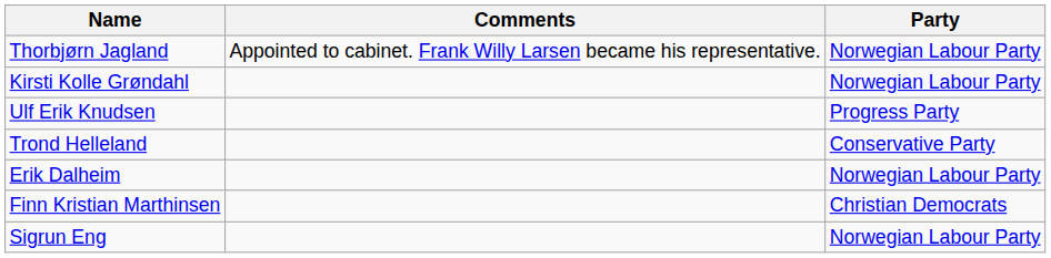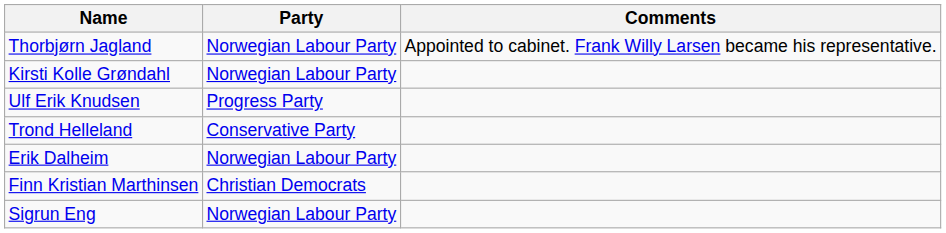columns swapped: Party <-> Comments
